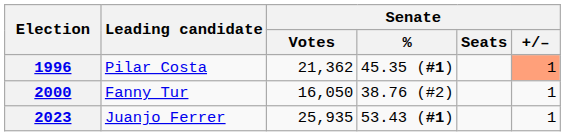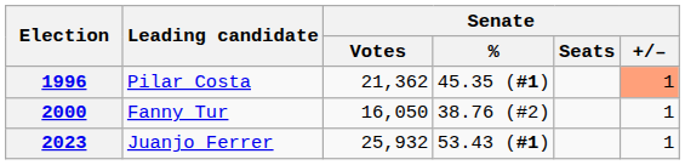2023 | Senate / Votes: 25,935 -> 25,932
